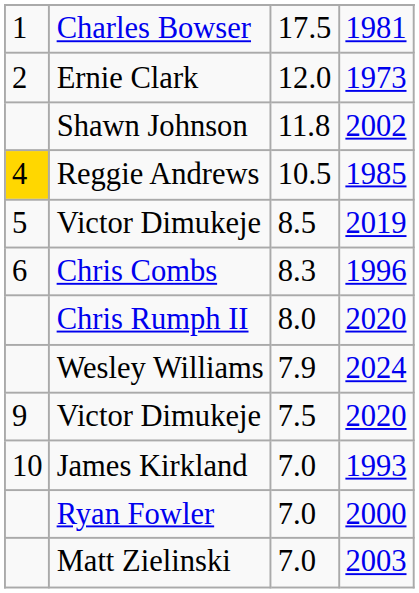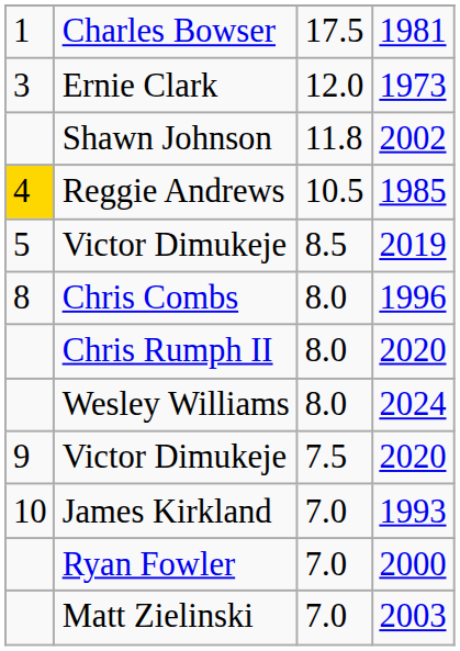Ernie Clark | column 1: 2 -> 3
Chris Combs | column 1: 6 -> 8
Chris Combs | column 3: 8.3 -> 8.0
Wesley Williams | column 3: 7.9 -> 8.0
